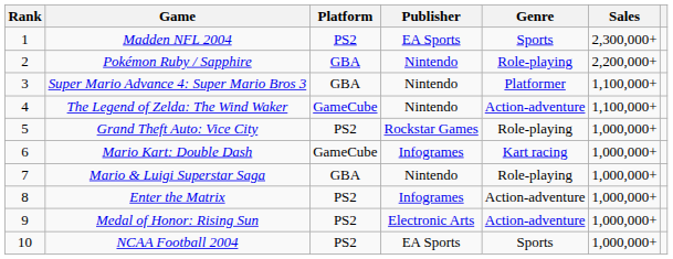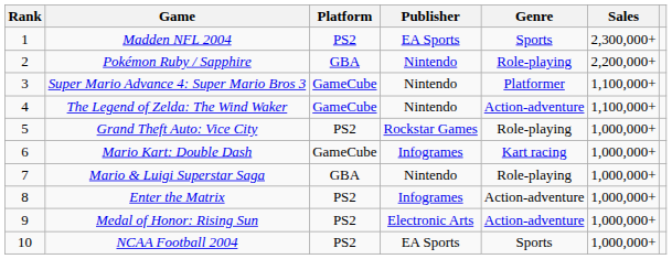Super Mario Advance 4: Super Mario Bros 3 | Platform: GBA -> GameCube
